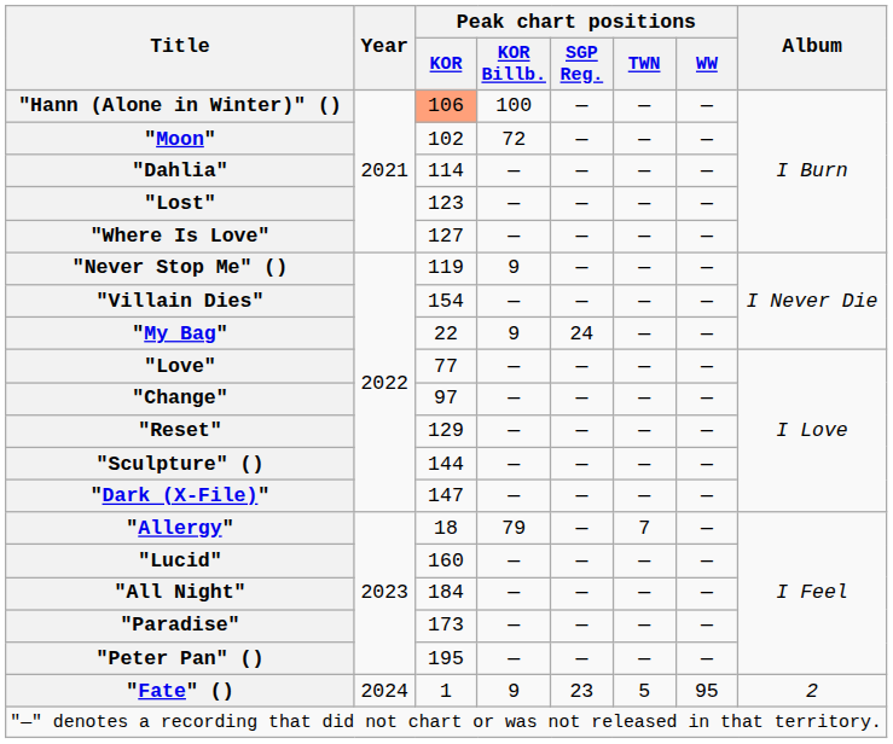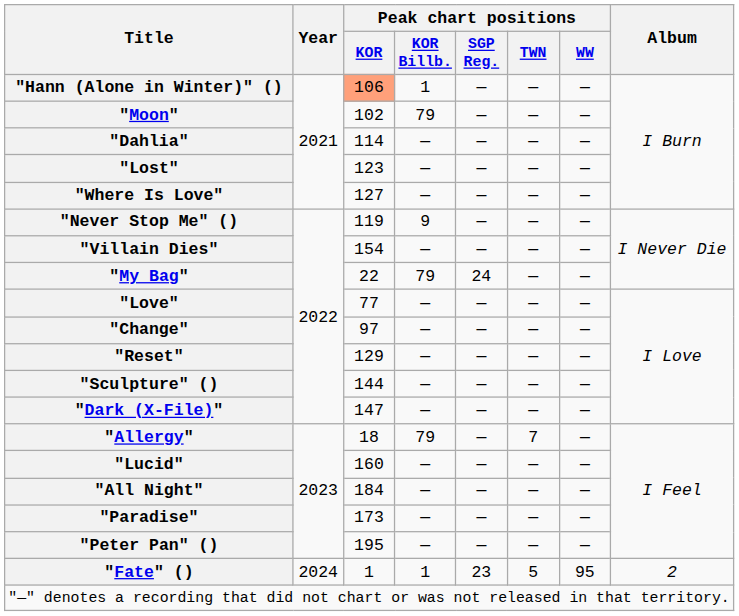"Hann (Alone in Winter)" () | Peak chart positions / KOR Billb.: 100 -> 1
"Moon" | Peak chart positions / KOR Billb.: 72 -> 79
"My Bag" | Peak chart positions / KOR Billb.: 9 -> 79
"Fate" () | Peak chart positions / KOR Billb.: 9 -> 1
